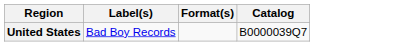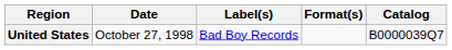+ column: Date | October 27, 1998
